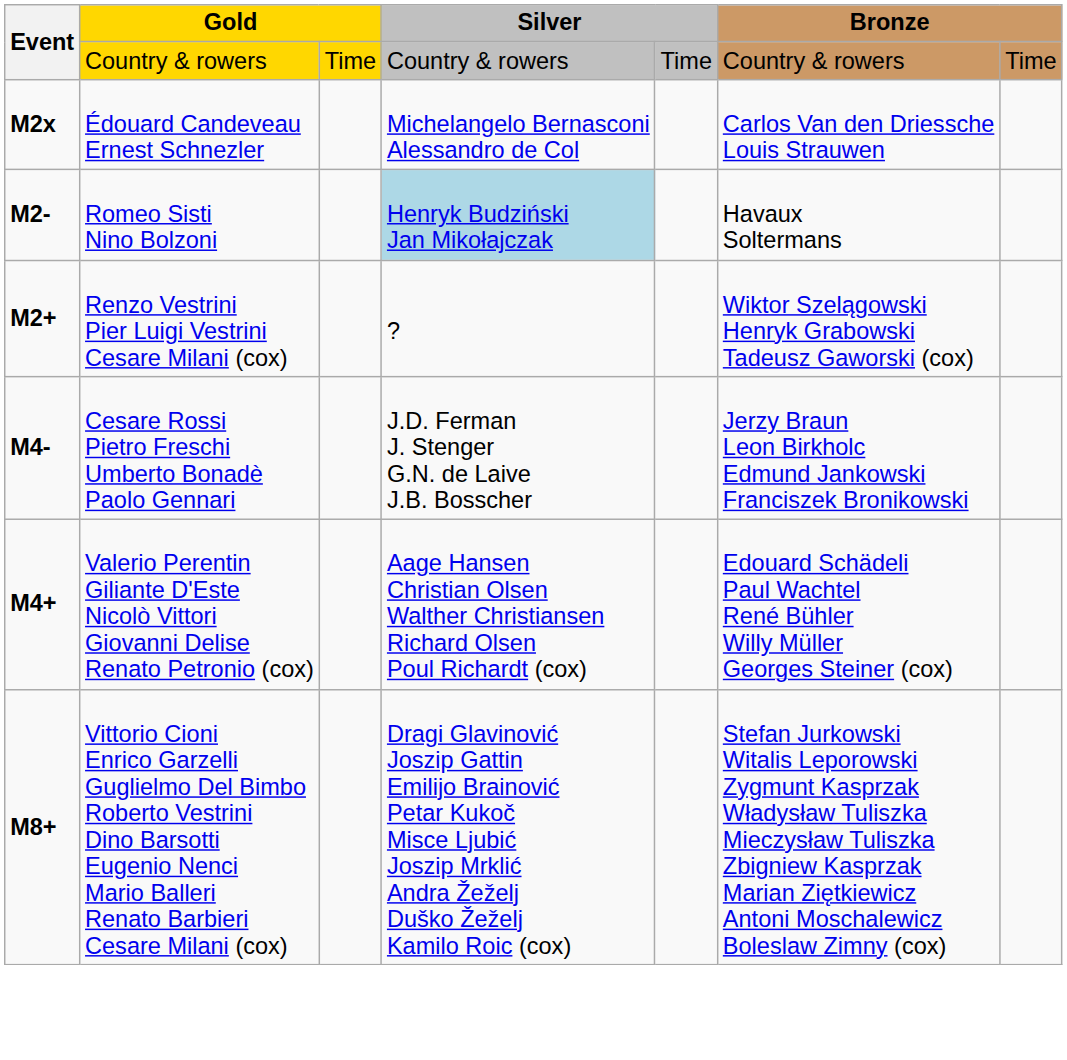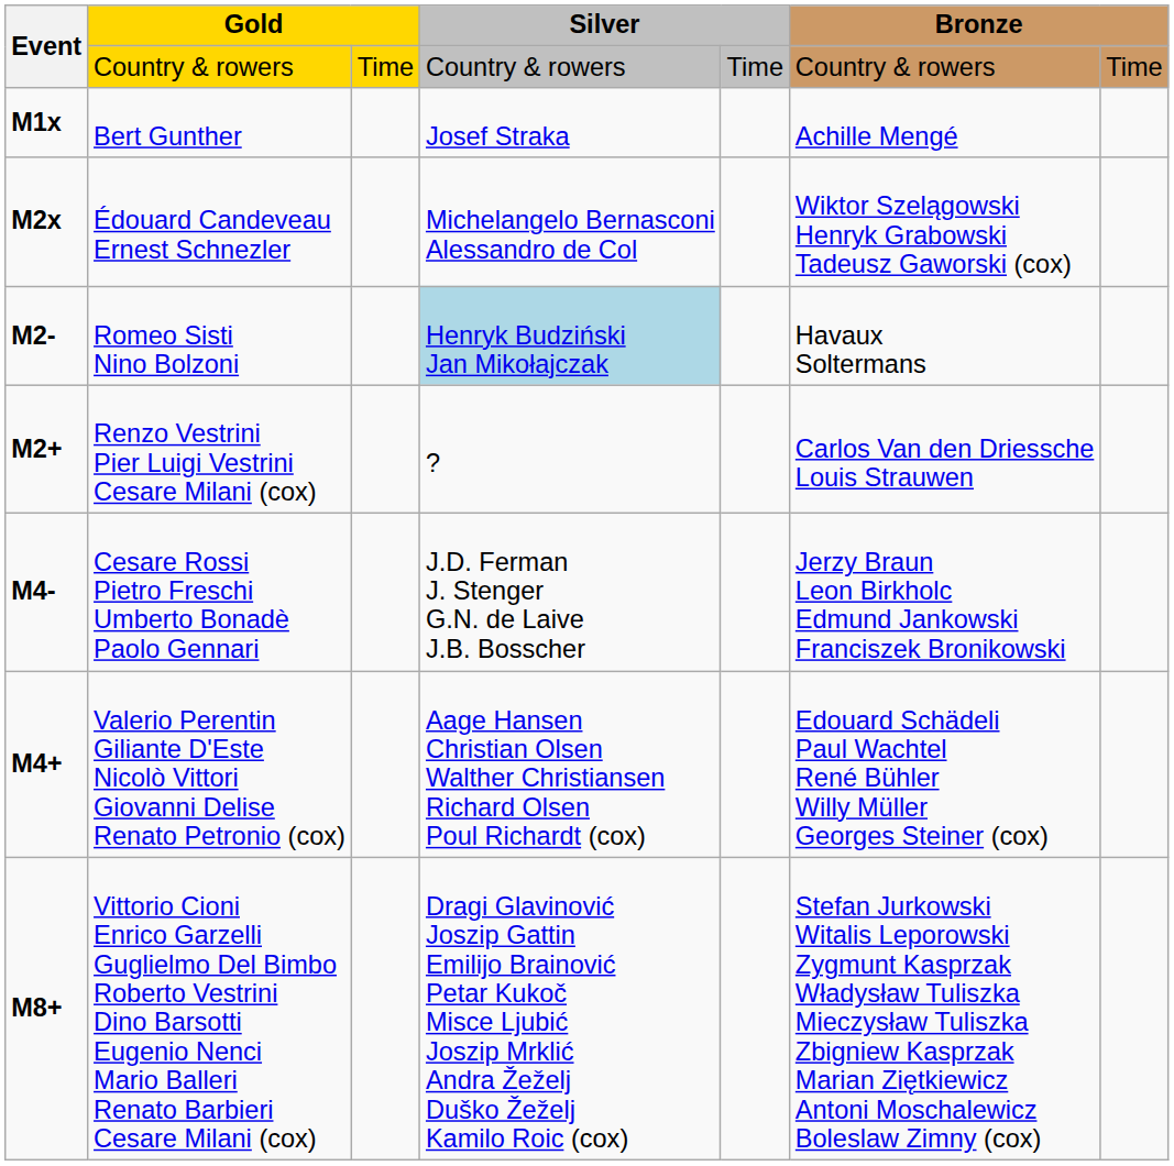+ row: M1x | Bert Gunther | Josef Straka | Achille Mengé
Édouard Candeveau Ernest Schnezler | column 6: Carlos Van den Driessche Louis Strauwen -> Wiktor Szelągowski Henryk Grabowski Tadeusz Gaworski (cox)
Renzo Vestrini Pier Luigi Vestrini Cesare Milani (cox) | column 6: Wiktor Szelągowski Henryk Grabowski Tadeusz Gaworski (cox) -> Carlos Van den Driessche Louis Strauwen
